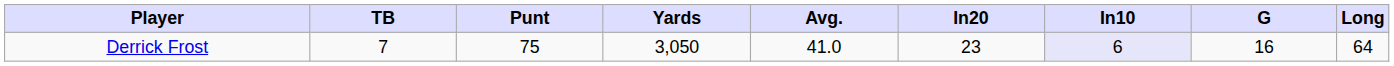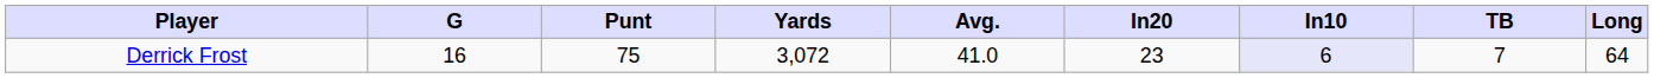columns swapped: G <-> TB
Derrick Frost | Yards: 3,050 -> 3,072
